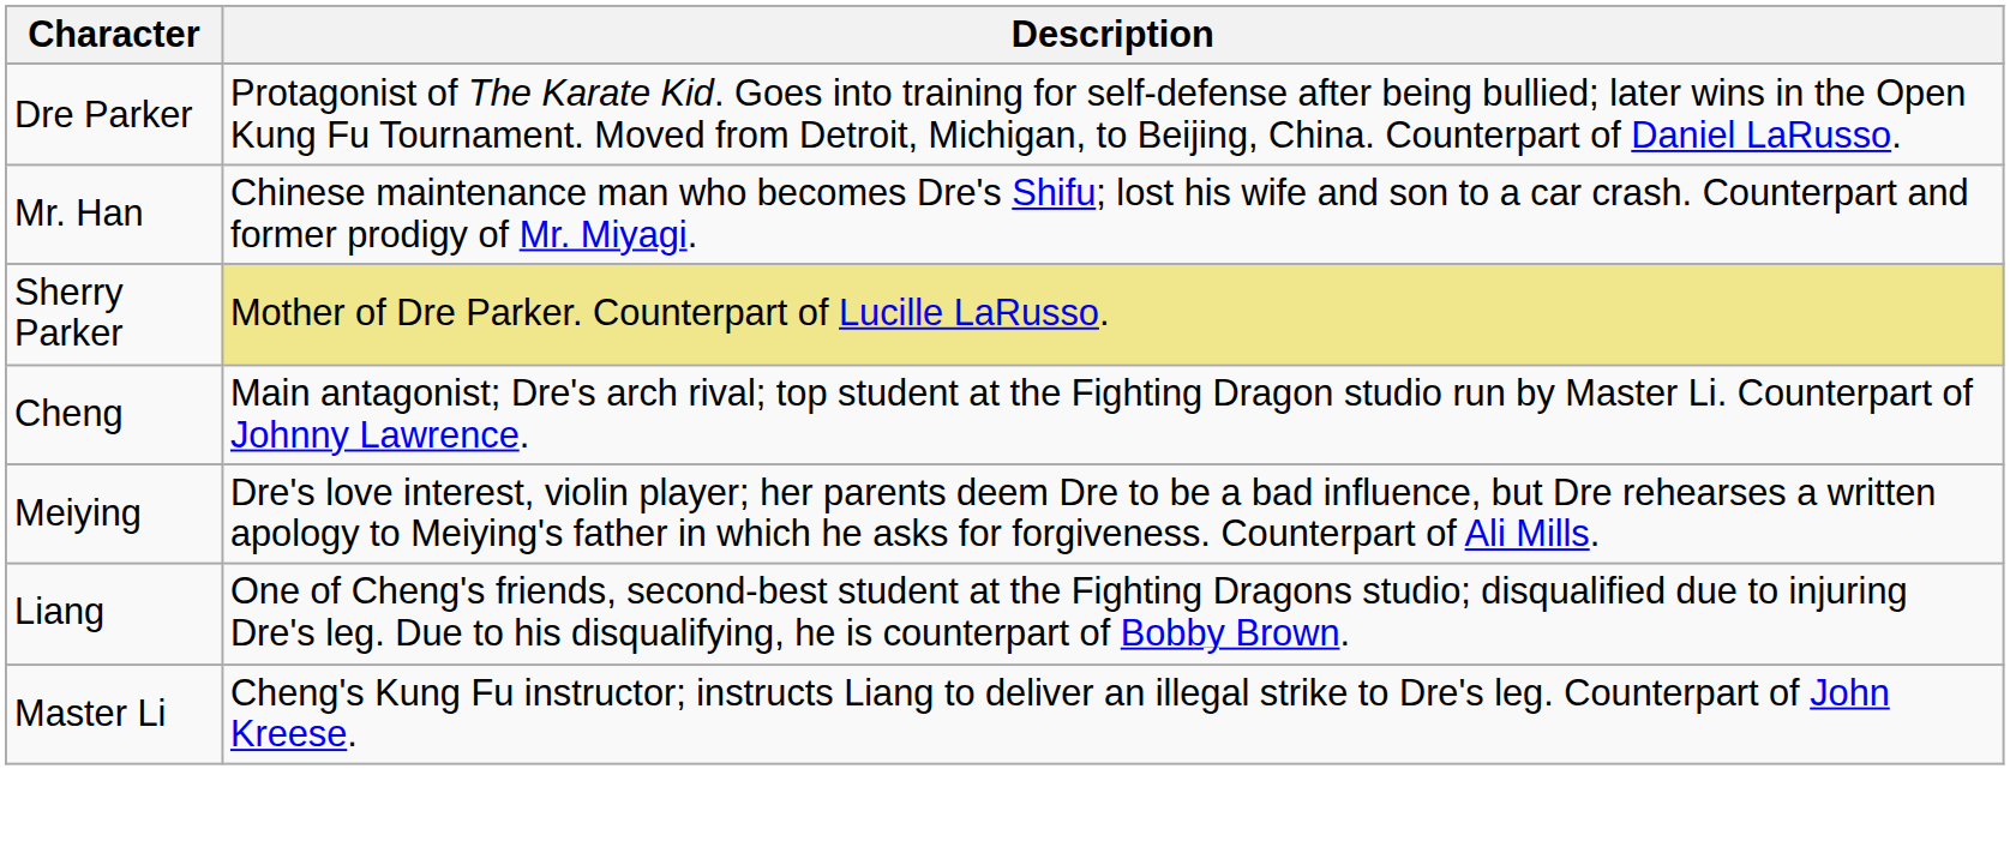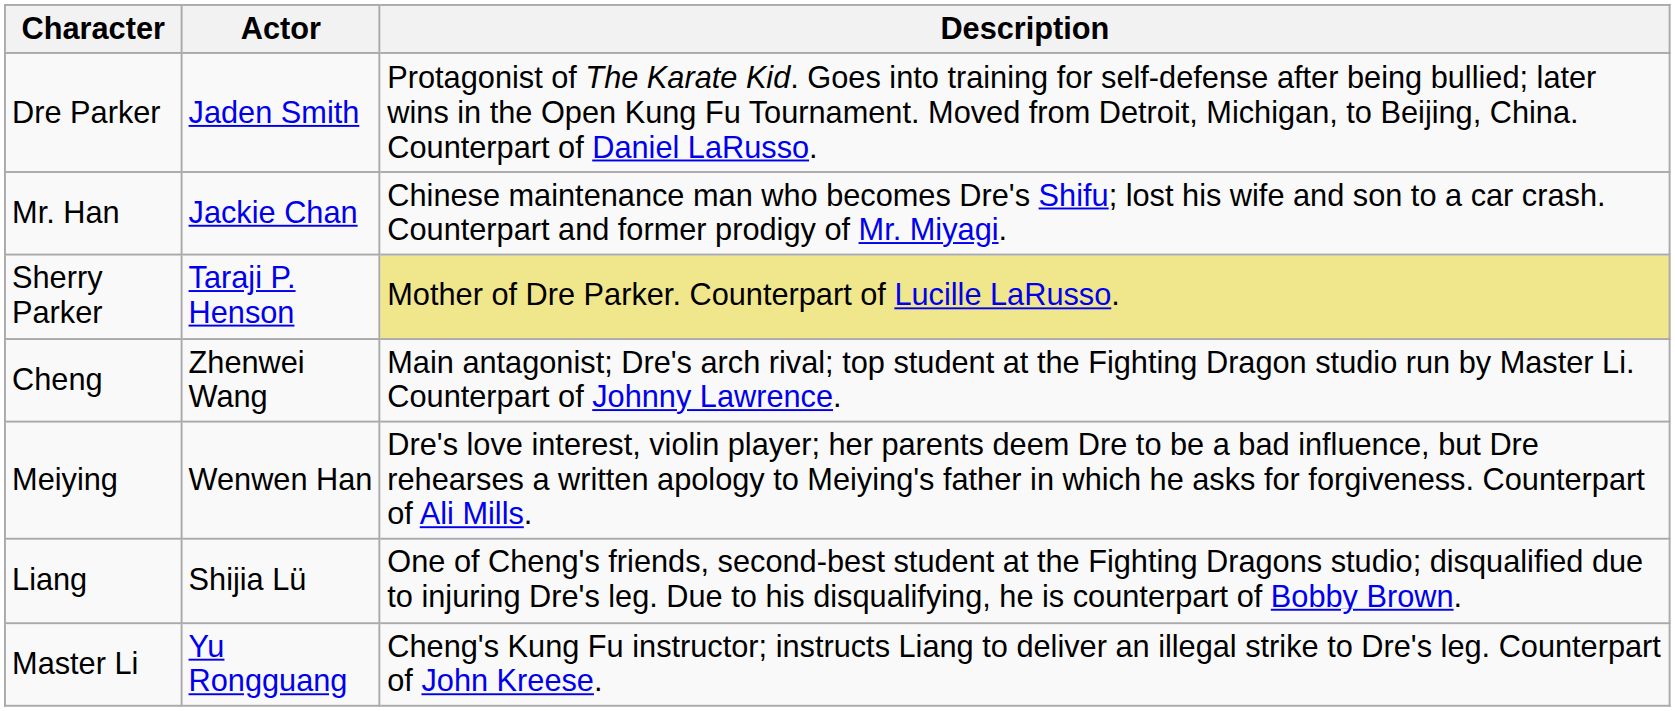+ column: Actor | Jaden Smith | Jackie Chan | Taraji P. Henson | Zhenwei Wang | Wenwen Han | Shijia Lü | Yu Rongguang
